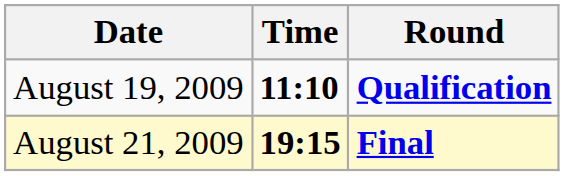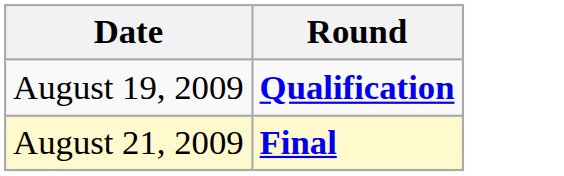- column: Time | 11:10 | 19:15
